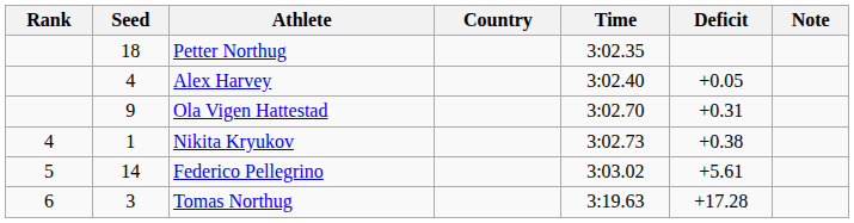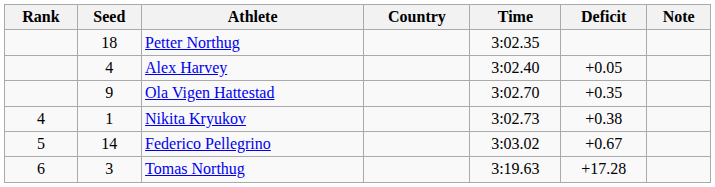Ola Vigen Hattestad | Deficit: +0.31 -> +0.35
Federico Pellegrino | Deficit: +5.61 -> +0.67
